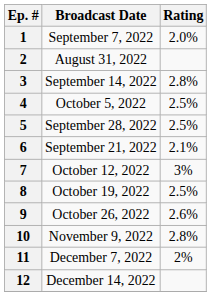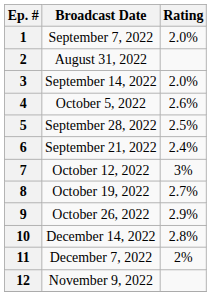3 | Rating: 2.8% -> 2.0%
4 | Rating: 2.5% -> 2.6%
6 | Rating: 2.1% -> 2.4%
8 | Rating: 2.5% -> 2.7%
9 | Rating: 2.6% -> 2.9%
10 | Broadcast Date: November 9, 2022 -> December 14, 2022
12 | Broadcast Date: December 14, 2022 -> November 9, 2022
